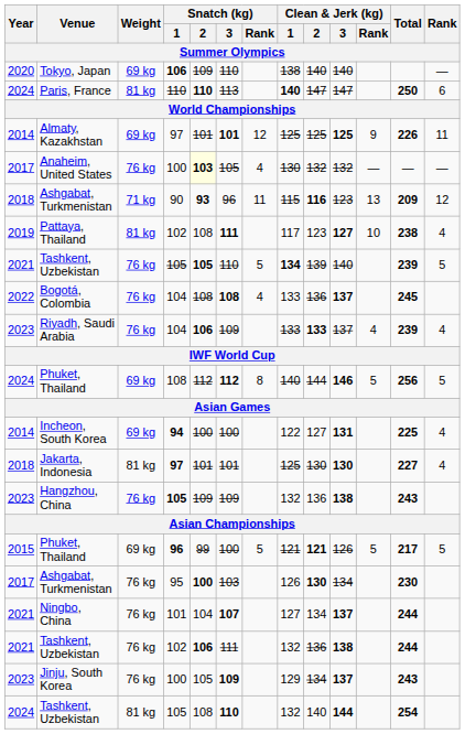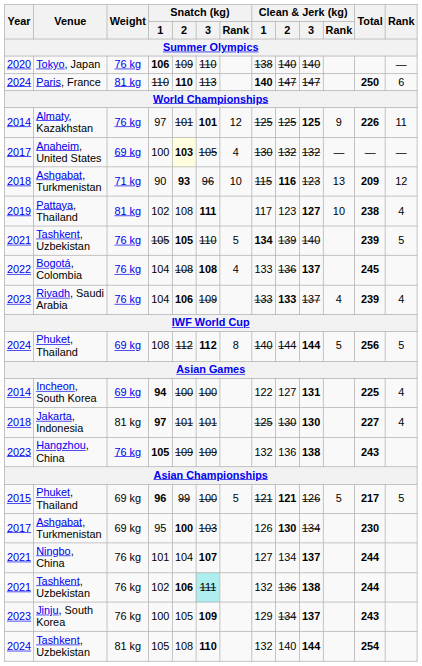Tokyo, Japan | Weight: 69 kg -> 76 kg
Almaty, Kazakhstan | Weight: 69 kg -> 76 kg
Anaheim, United States | Weight: 76 kg -> 69 kg
Ashgabat, Turkmenistan / 90 | Snatch (kg) / Rank: 11 -> 10
Phuket, Thailand / 108 | Clean & Jerk (kg) / 3: 146 -> 144
Ashgabat, Turkmenistan / 95 | Weight: 76 kg -> 69 kg
Tashkent, Uzbekistan / 102 | Snatch (kg) / 3: no background -> paleturquoise background
